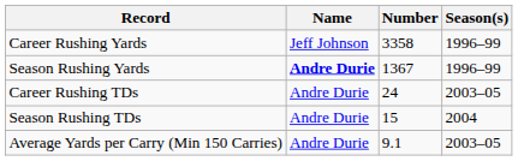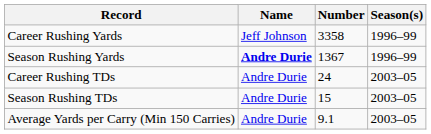Season Rushing TDs | Season(s): 2004 -> 2003–05
